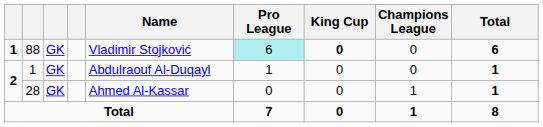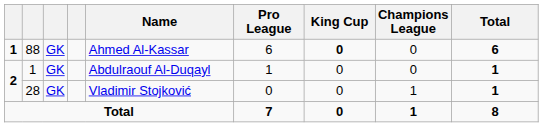88 | Name: Vladimir Stojković -> Ahmed Al-Kassar
88 | Pro League: paleturquoise background -> no background
28 | Name: Ahmed Al-Kassar -> Vladimir Stojković
